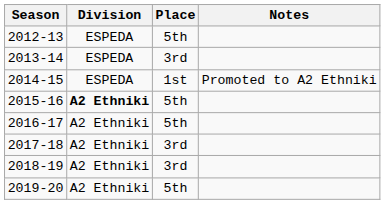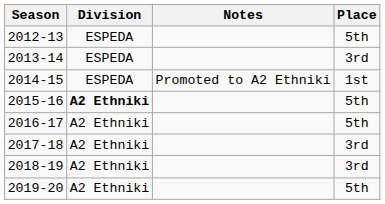columns swapped: Place <-> Notes
